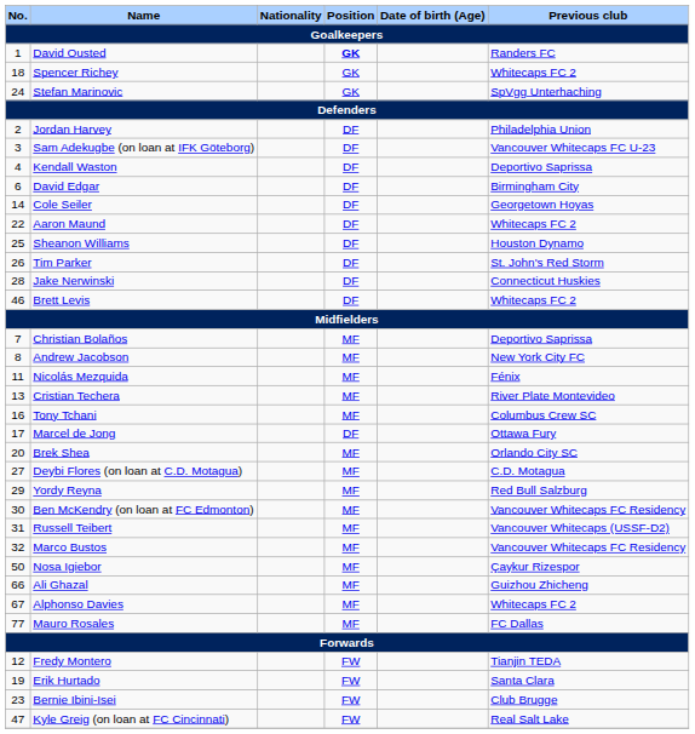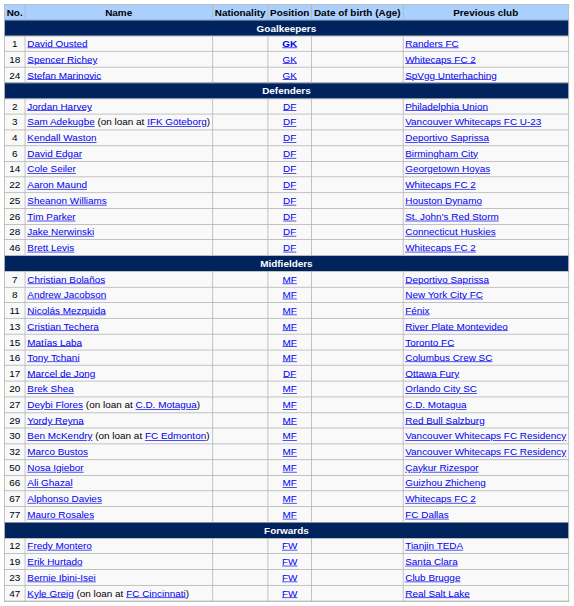+ row: 15 | Matías Laba | MF | Toronto FC
- row: 31 | Russell Teibert | MF | Vancouver Whitecaps (USSF-D2)
